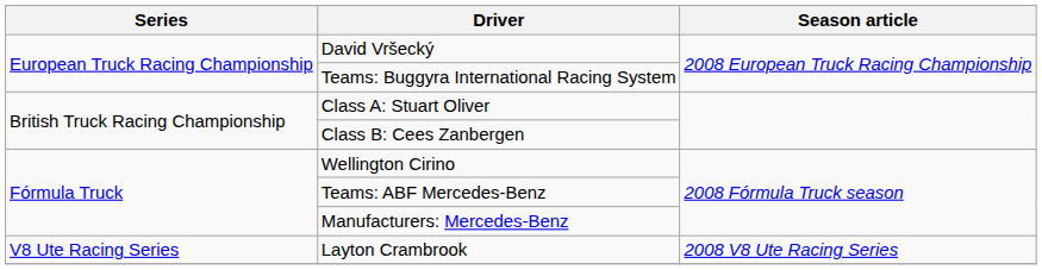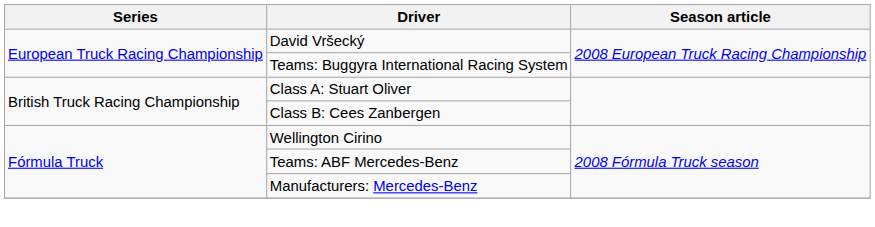- row: V8 Ute Racing Series | Layton Crambrook | 2008 V8 Ute Racing Series
